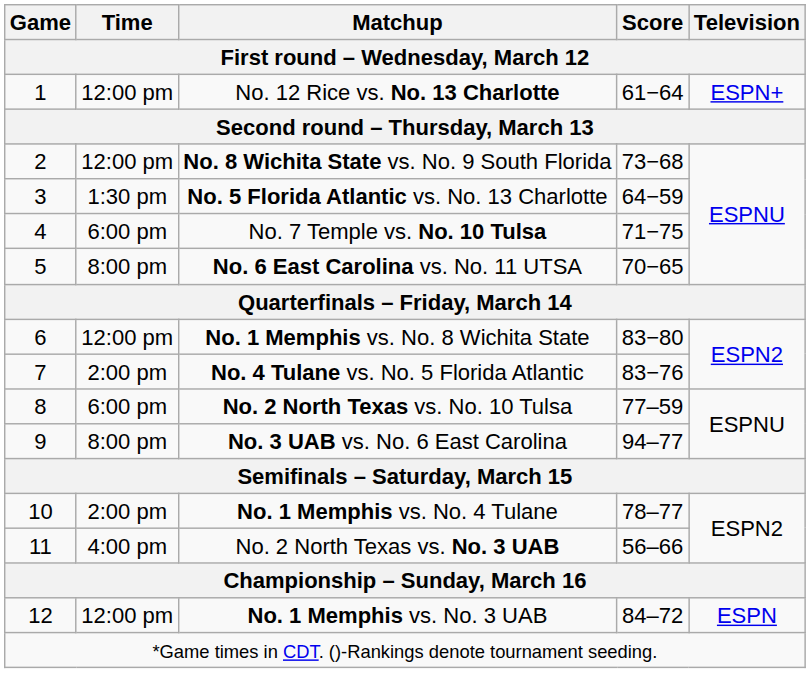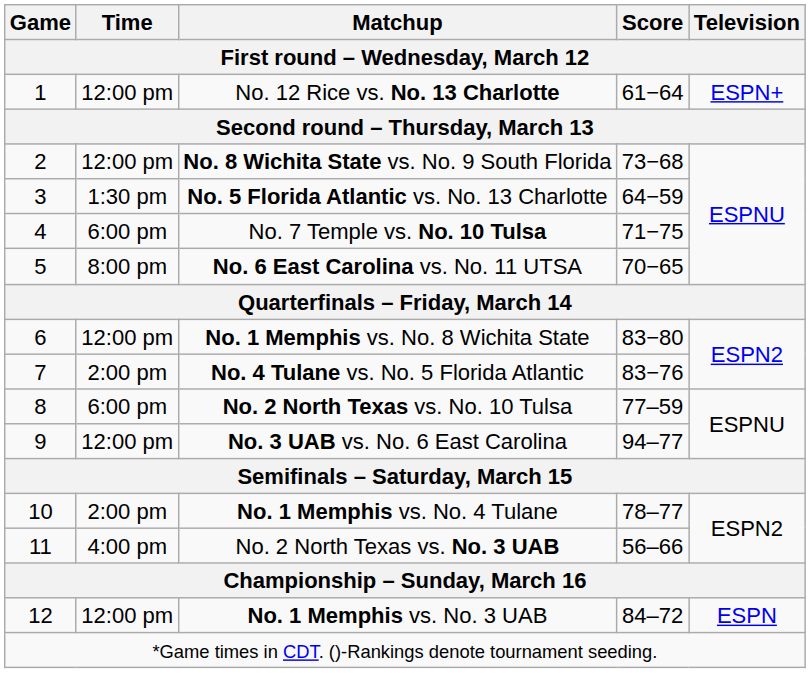No. 3 UAB vs. No. 6 East Carolina | Time / First round – Wednesday, March 12: 8:00 pm -> 12:00 pm
